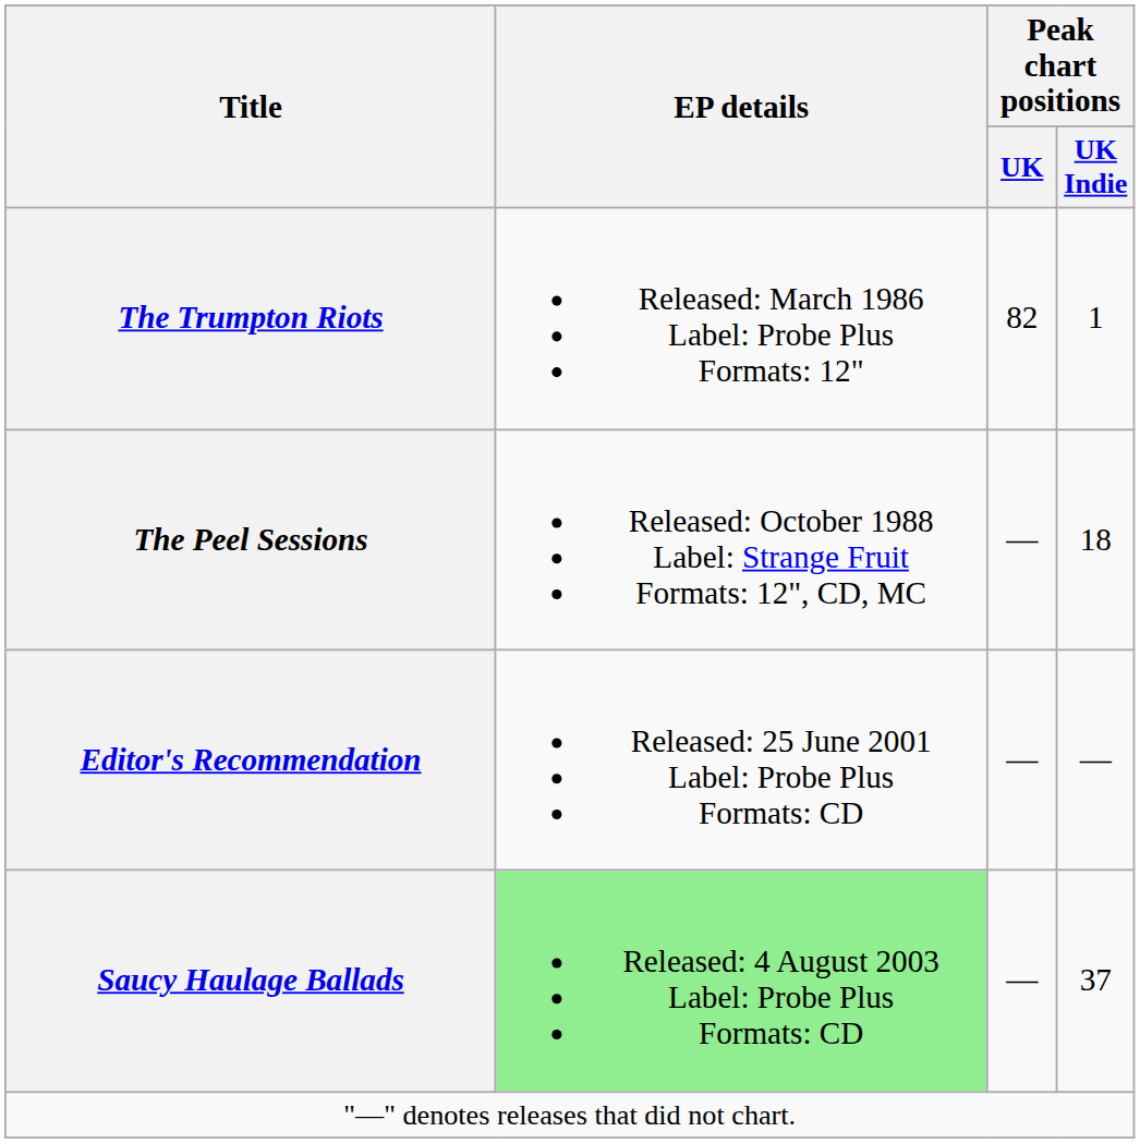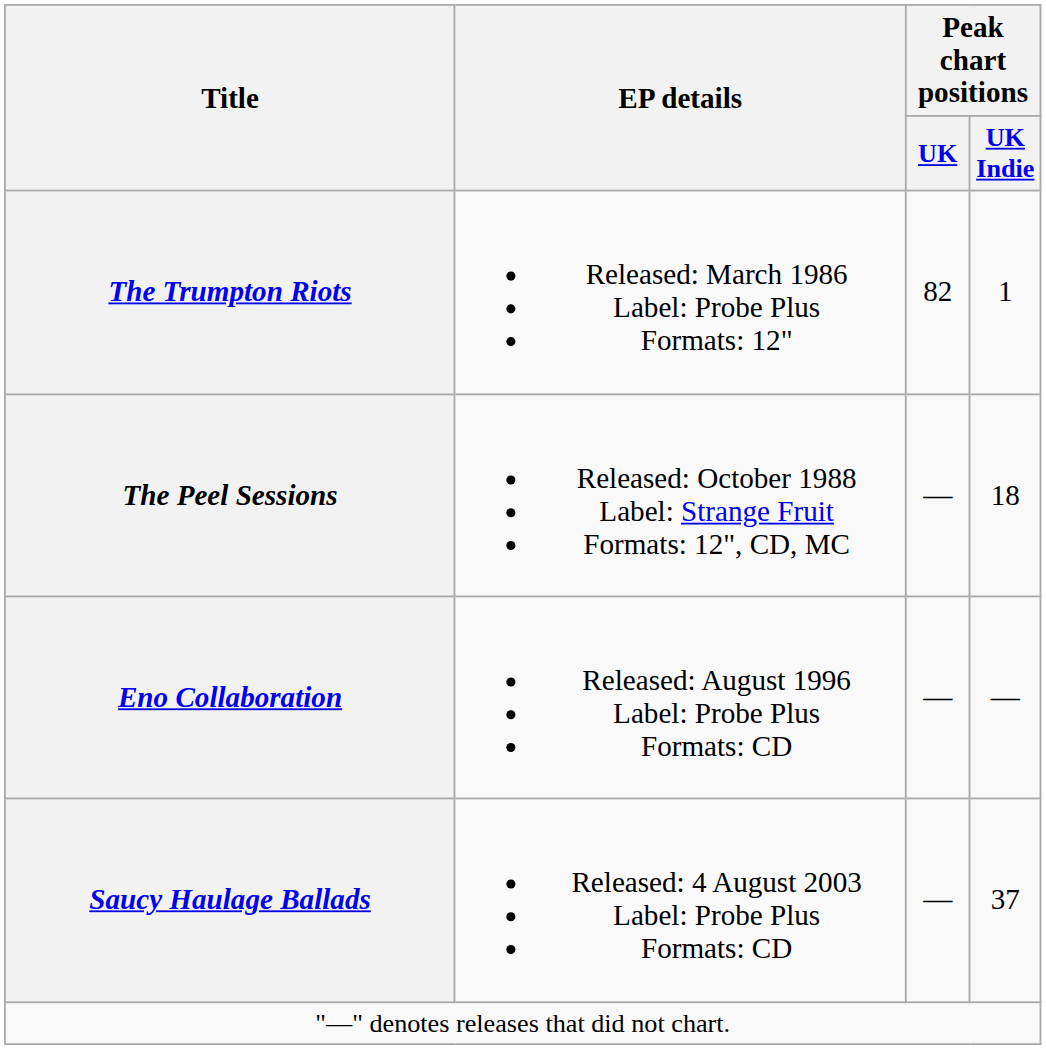+ row: Eno Collaboration | Released: August 1996 Label: Probe Plus Formats: CD | — | —
- row: Editor's Recommendation | Released: 25 June 2001 Label: Probe Plus Formats: CD | — | —
Saucy Haulage Ballads | EP details: lightgreen background -> no background
